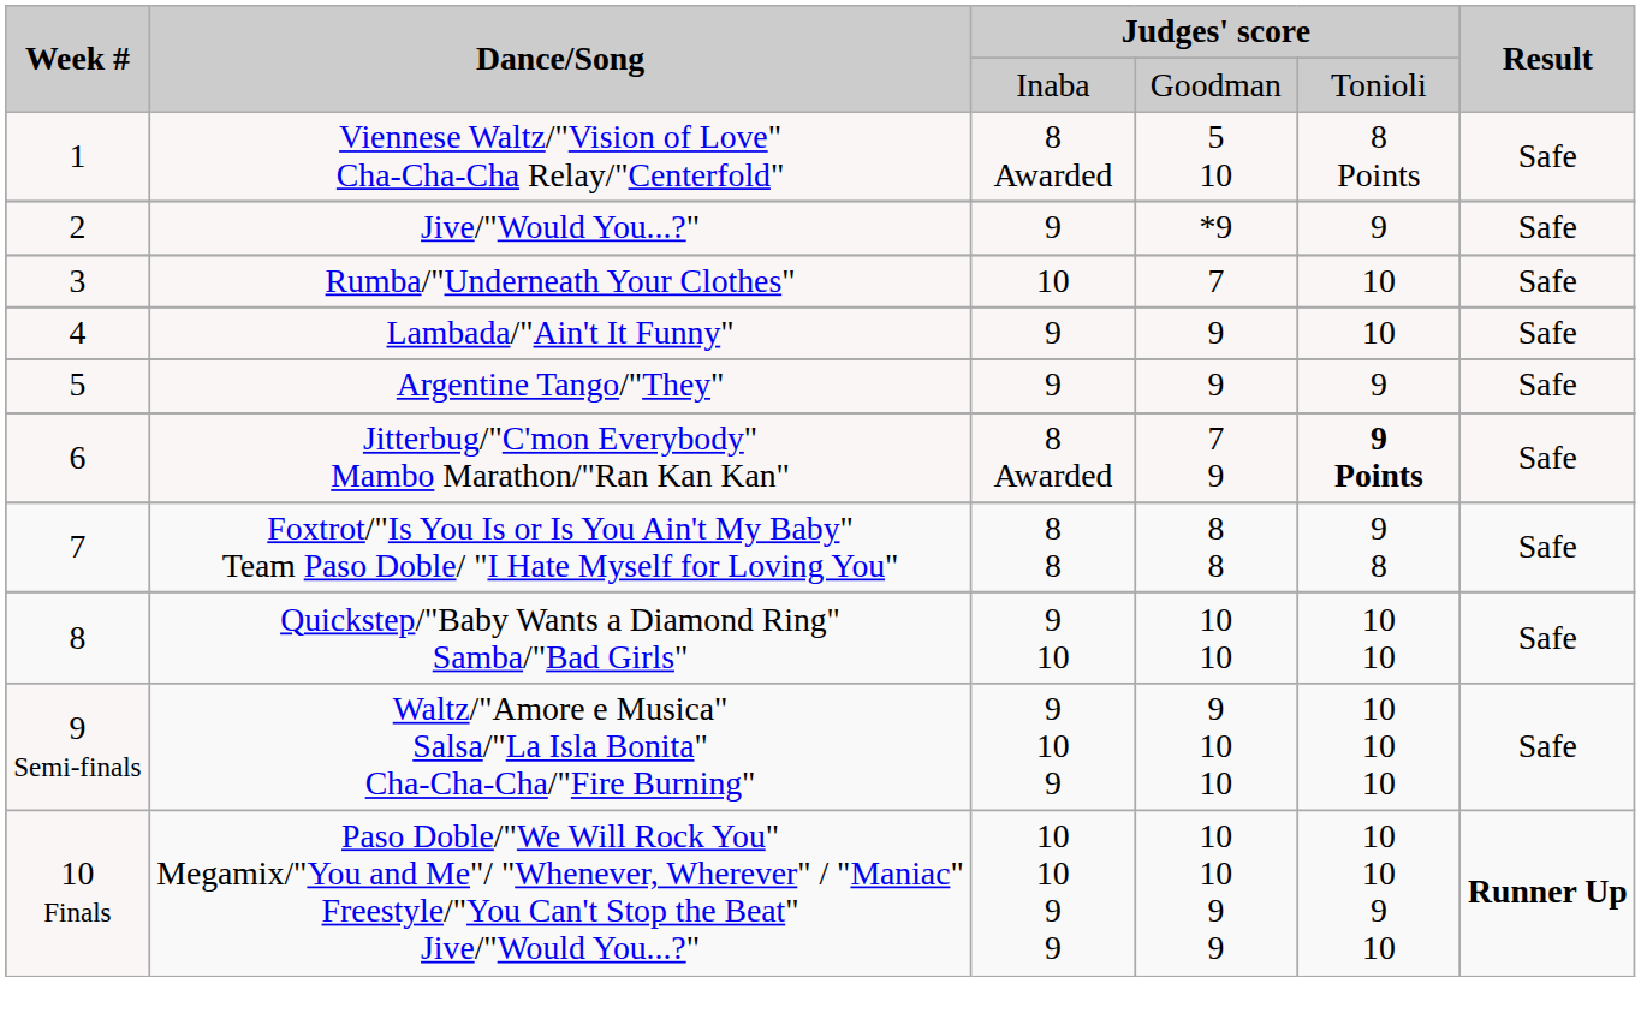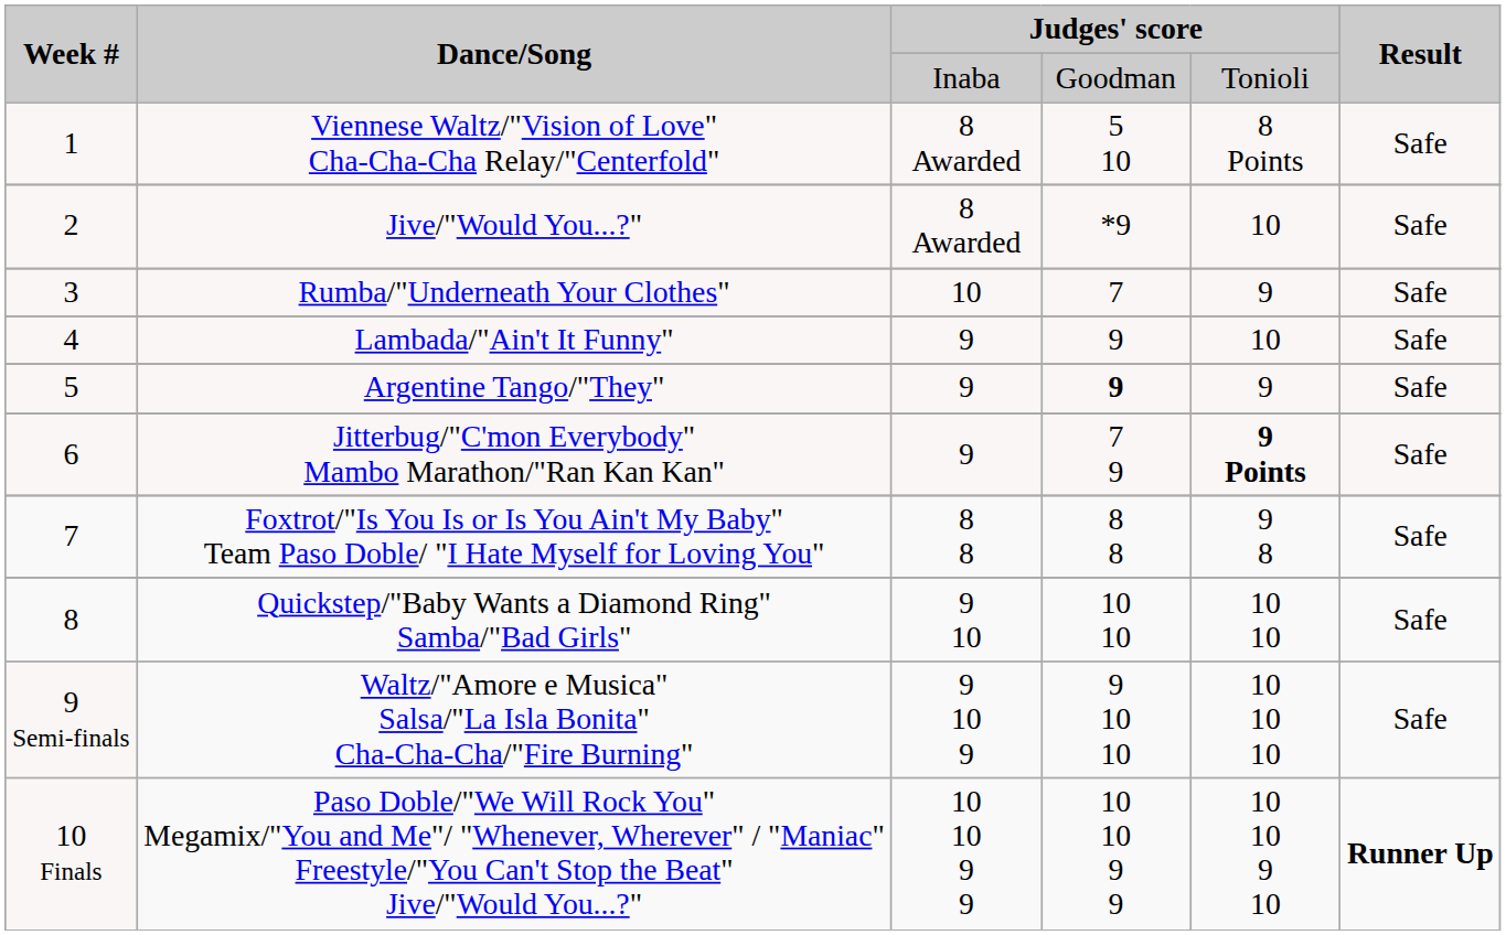Jive/"Would You...?" | column 3: 9 -> 8 Awarded
Jive/"Would You...?" | column 5: 9 -> 10
Rumba/"Underneath Your Clothes" | column 5: 10 -> 9
Argentine Tango/"They" | column 4: normal -> bold
Jitterbug/"C'mon Everybody" Mambo Marathon/"Ran Kan Kan" | column 3: 8 Awarded -> 9
